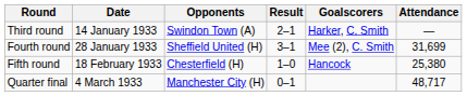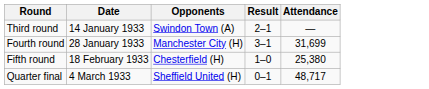- column: Goalscorers | Harker, C. Smith | Mee (2), C. Smith | Hancock
Fourth round | Opponents: Sheffield United (H) -> Manchester City (H)
Quarter final | Opponents: Manchester City (H) -> Sheffield United (H)
